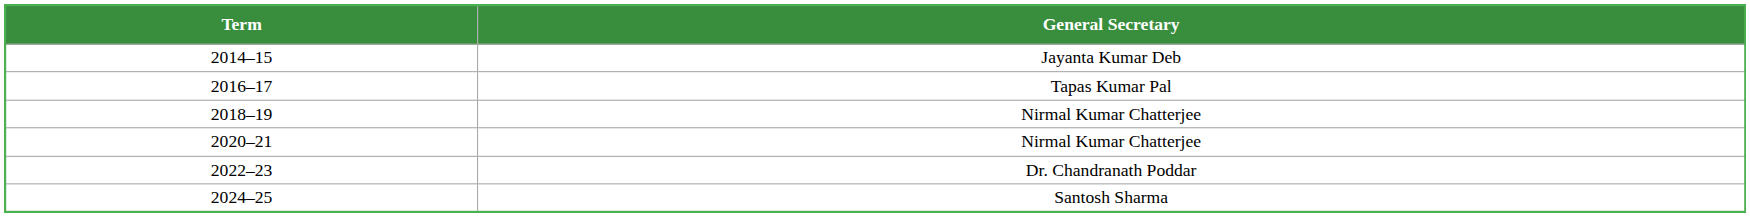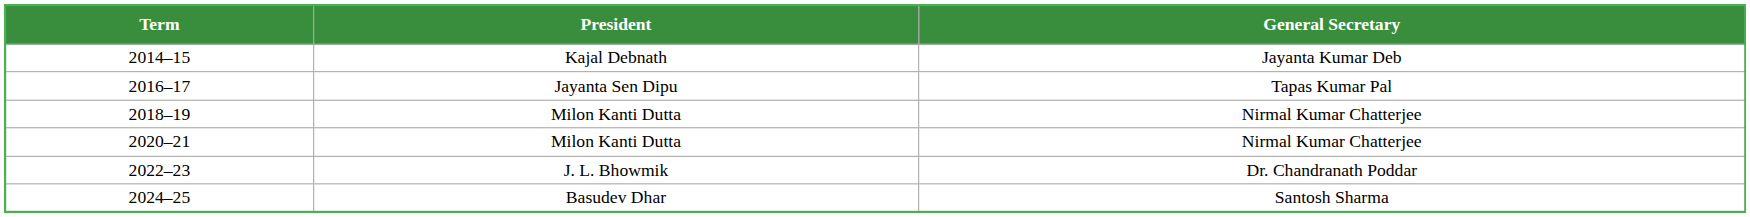+ column: President | Kajal Debnath | Jayanta Sen Dipu | Milon Kanti Dutta | Milon Kanti Dutta | J. L. Bhowmik | Basudev Dhar
